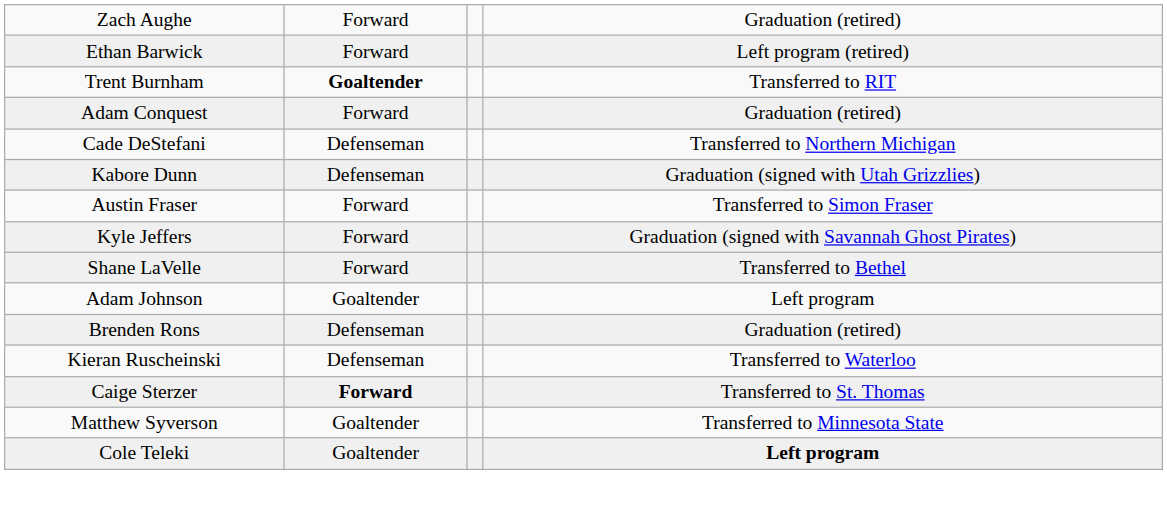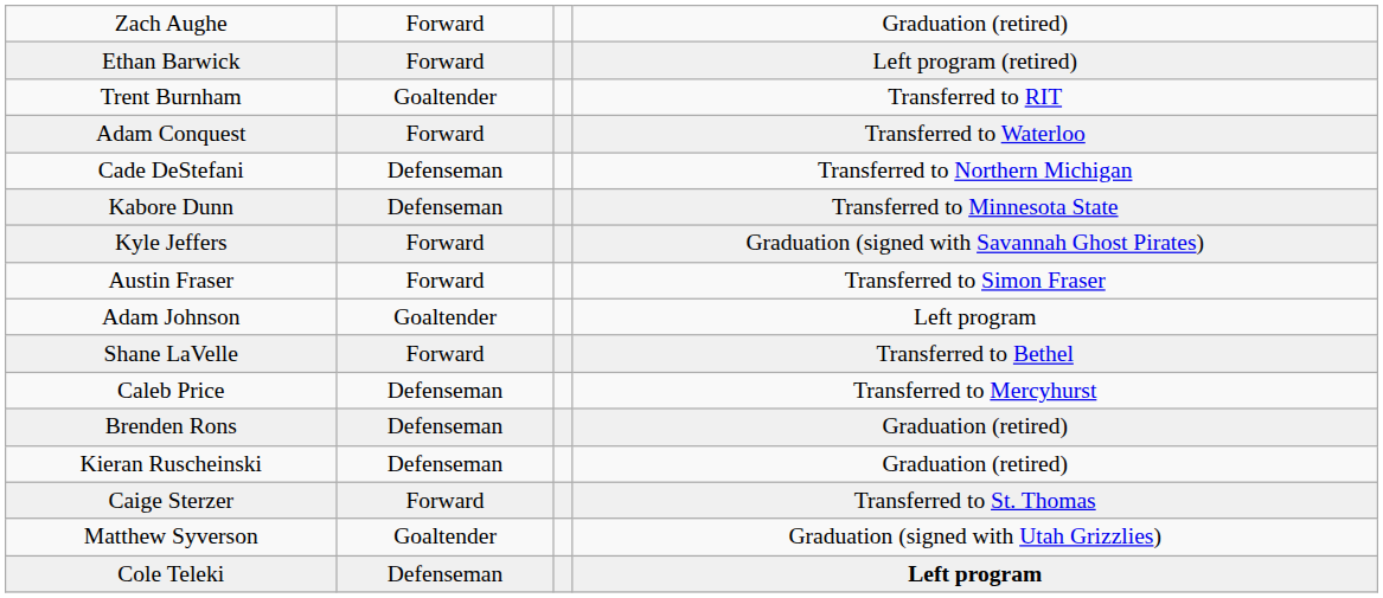Trent Burnham | column 2: bold -> normal
Adam Conquest | column 4: Graduation (retired) -> Transferred to Waterloo
Kabore Dunn | column 4: Graduation (signed with Utah Grizzlies) -> Transferred to Minnesota State
rows swapped: Austin Fraser <-> Kyle Jeffers
rows swapped: Adam Johnson <-> Shane LaVelle
+ row: Caleb Price | Defenseman | Transferred to Mercyhurst
Kieran Ruscheinski | column 4: Transferred to Waterloo -> Graduation (retired)
Caige Sterzer | column 2: bold -> normal
Matthew Syverson | column 4: Transferred to Minnesota State -> Graduation (signed with Utah Grizzlies)
Cole Teleki | column 2: Goaltender -> Defenseman
